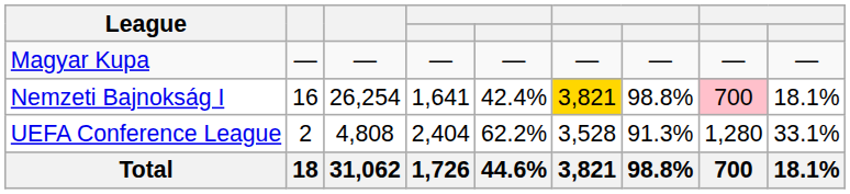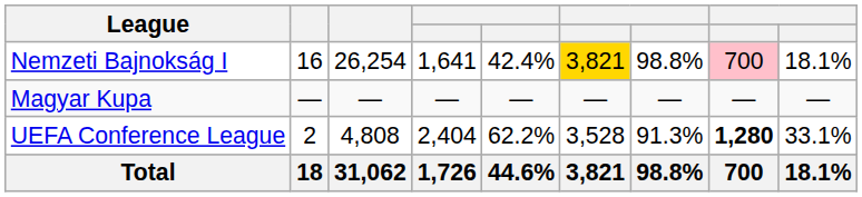rows swapped: Nemzeti Bajnokság I <-> Magyar Kupa
UEFA Conference League | column 8: normal -> bold
